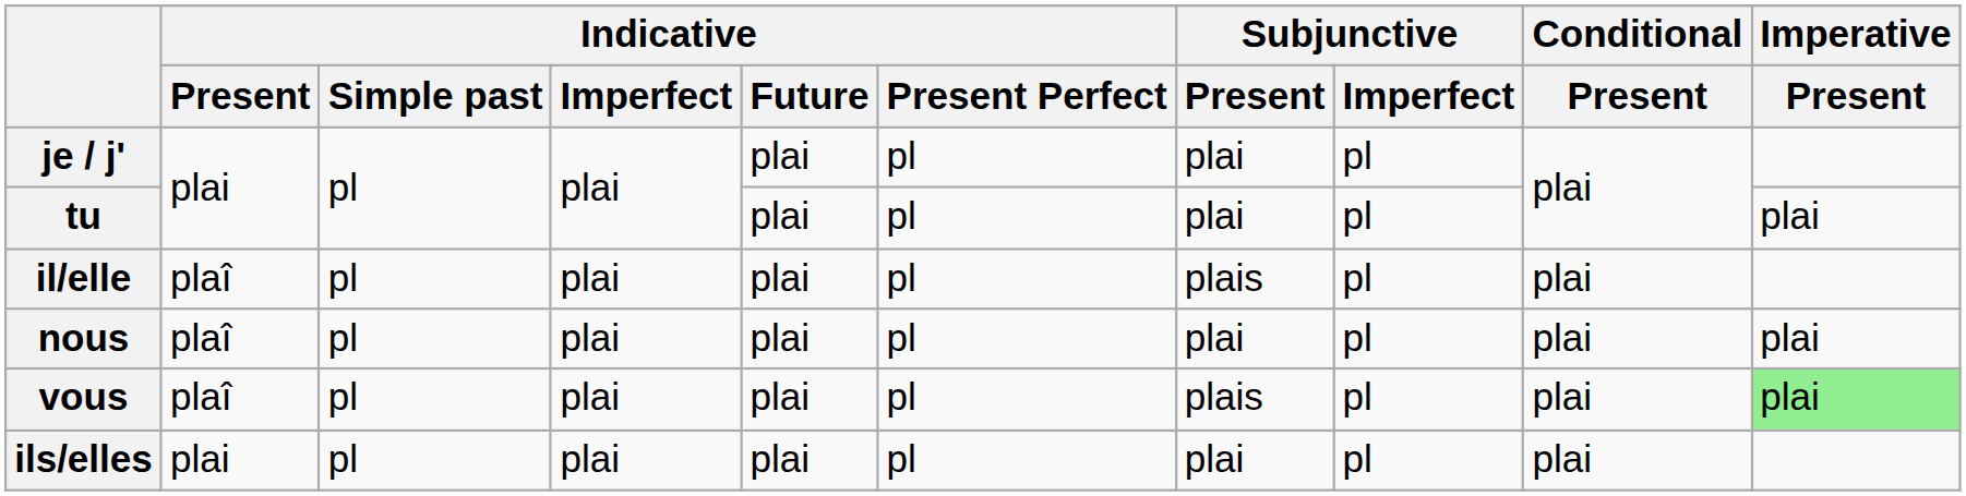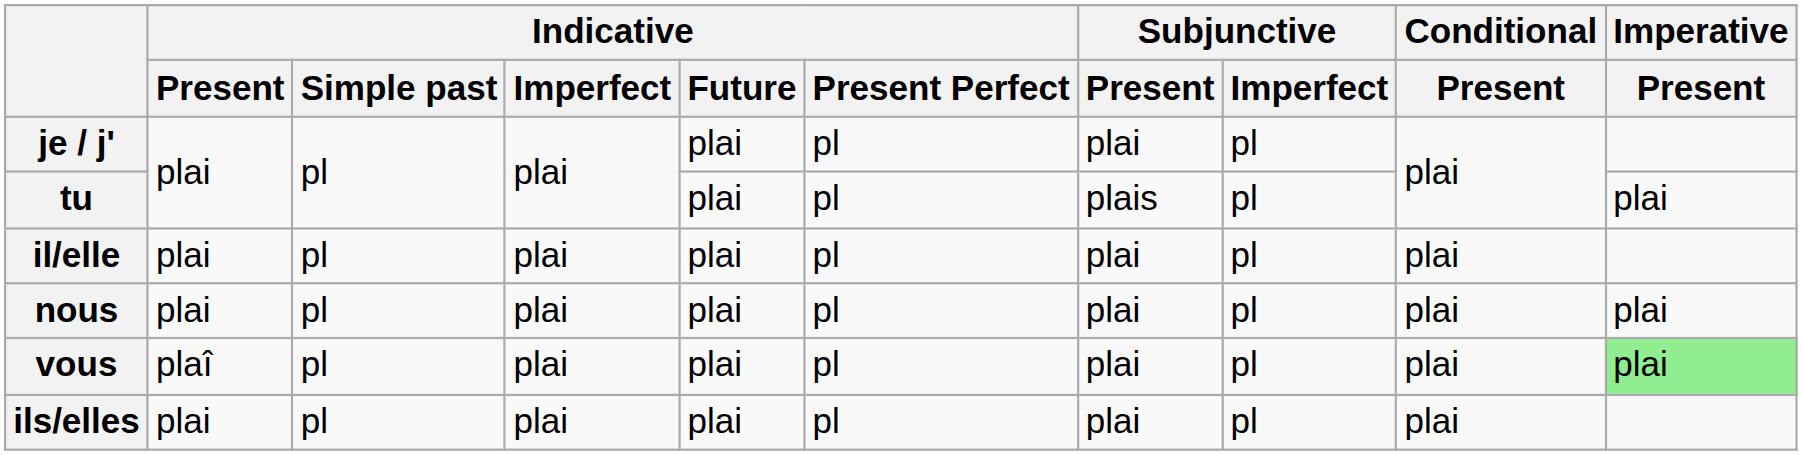tu | Subjunctive / Present: plai -> plais
il/elle | Indicative / Present: plaî -> plai
il/elle | Subjunctive / Present: plais -> plai
nous | Indicative / Present: plaî -> plai
vous | Subjunctive / Present: plais -> plai
